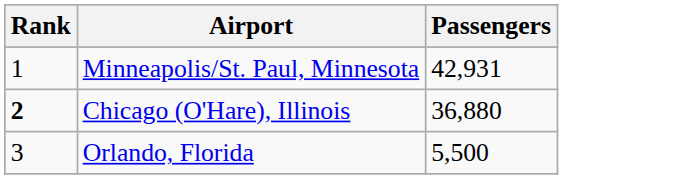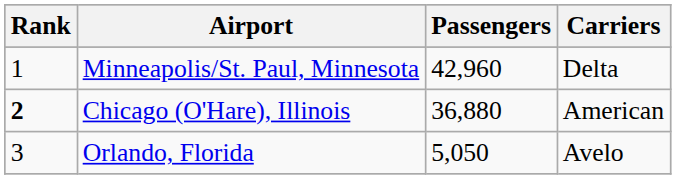+ column: Carriers | Delta | American | Avelo
Minneapolis/St. Paul, Minnesota | Passengers: 42,931 -> 42,960
Orlando, Florida | Passengers: 5,500 -> 5,050
